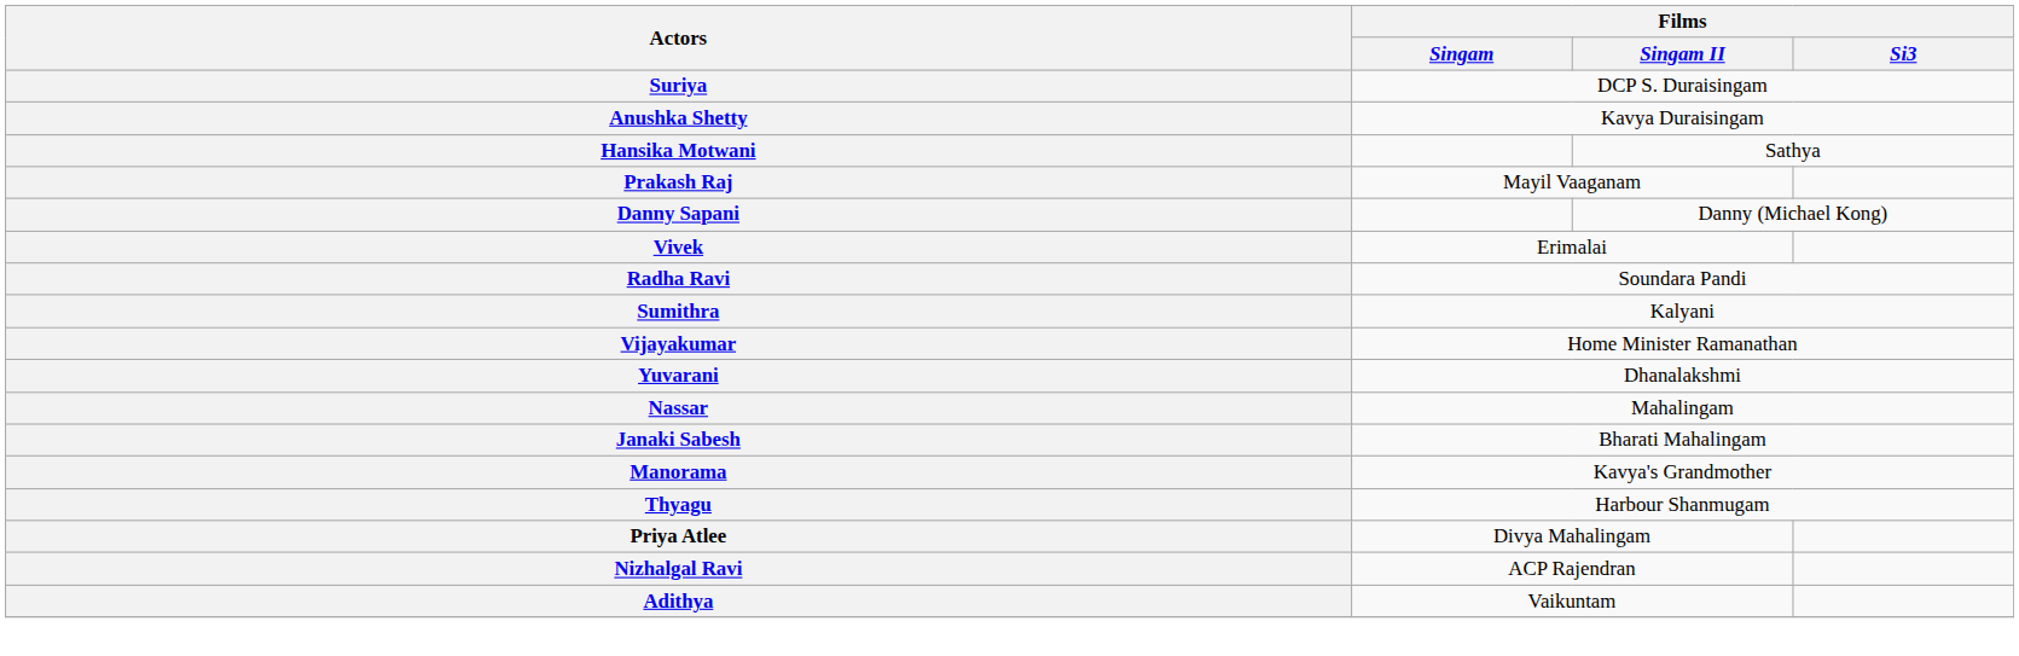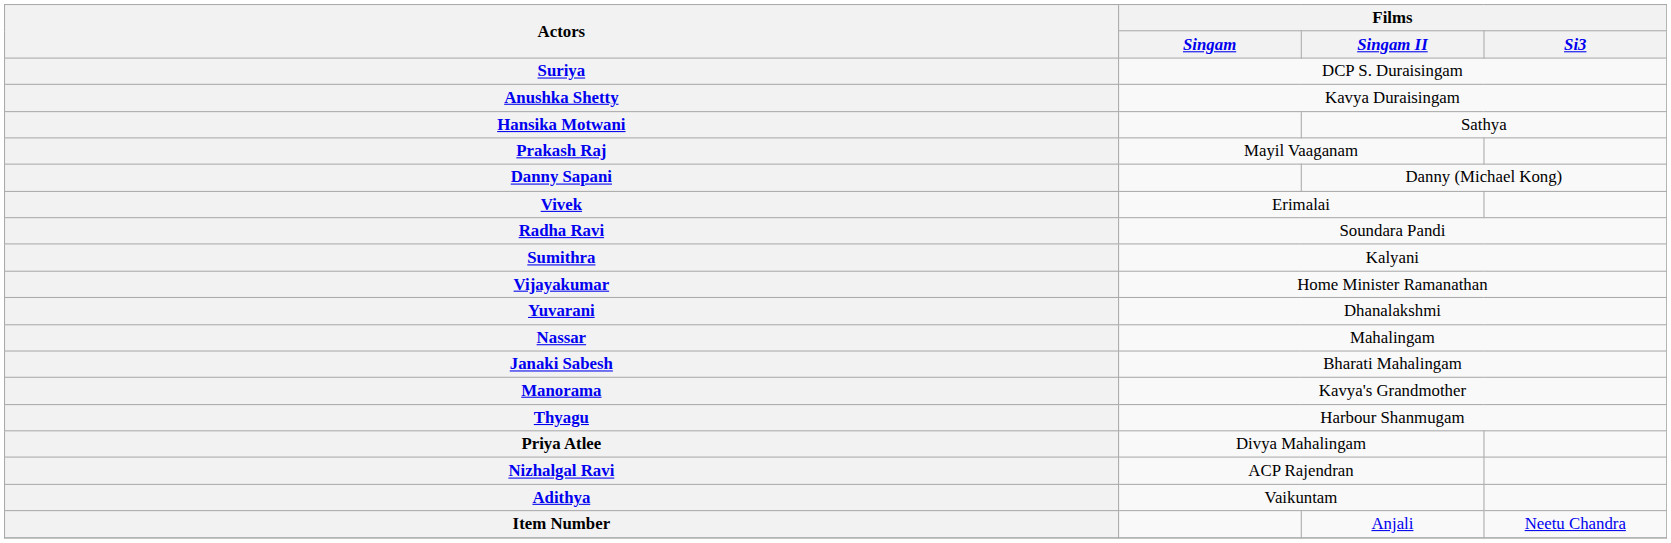+ row: Item Number | Anjali | Neetu Chandra
